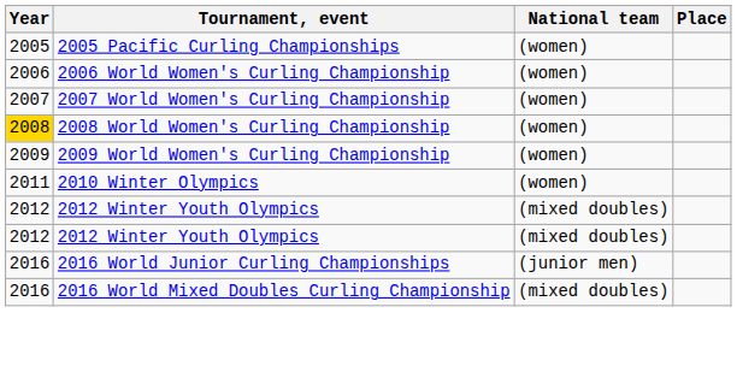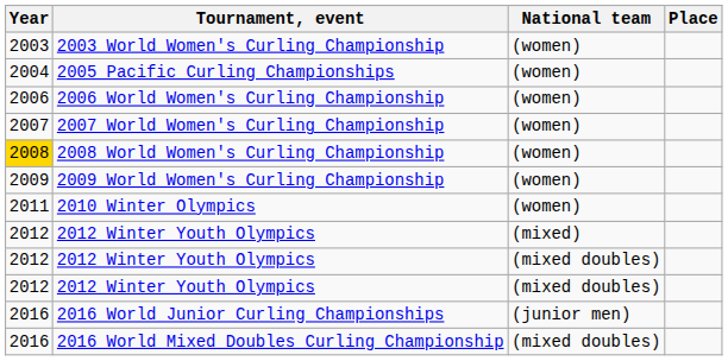+ row: 2003 | 2003 World Women's Curling Championship | (women)
2005 Pacific Curling Championships | Year: 2005 -> 2004
+ row: 2012 | 2012 Winter Youth Olympics | (mixed)
